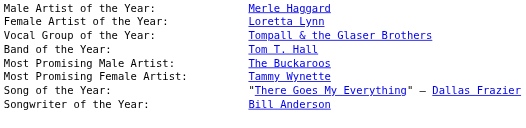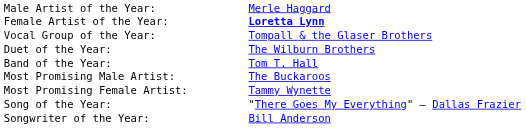Female Artist of the Year: | column 2: normal -> bold
+ row: Duet of the Year: | The Wilburn Brothers
